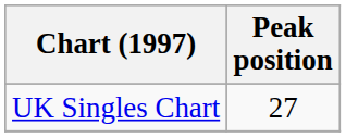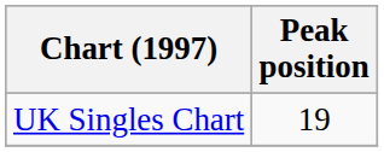UK Singles Chart | Peak position: 27 -> 19
